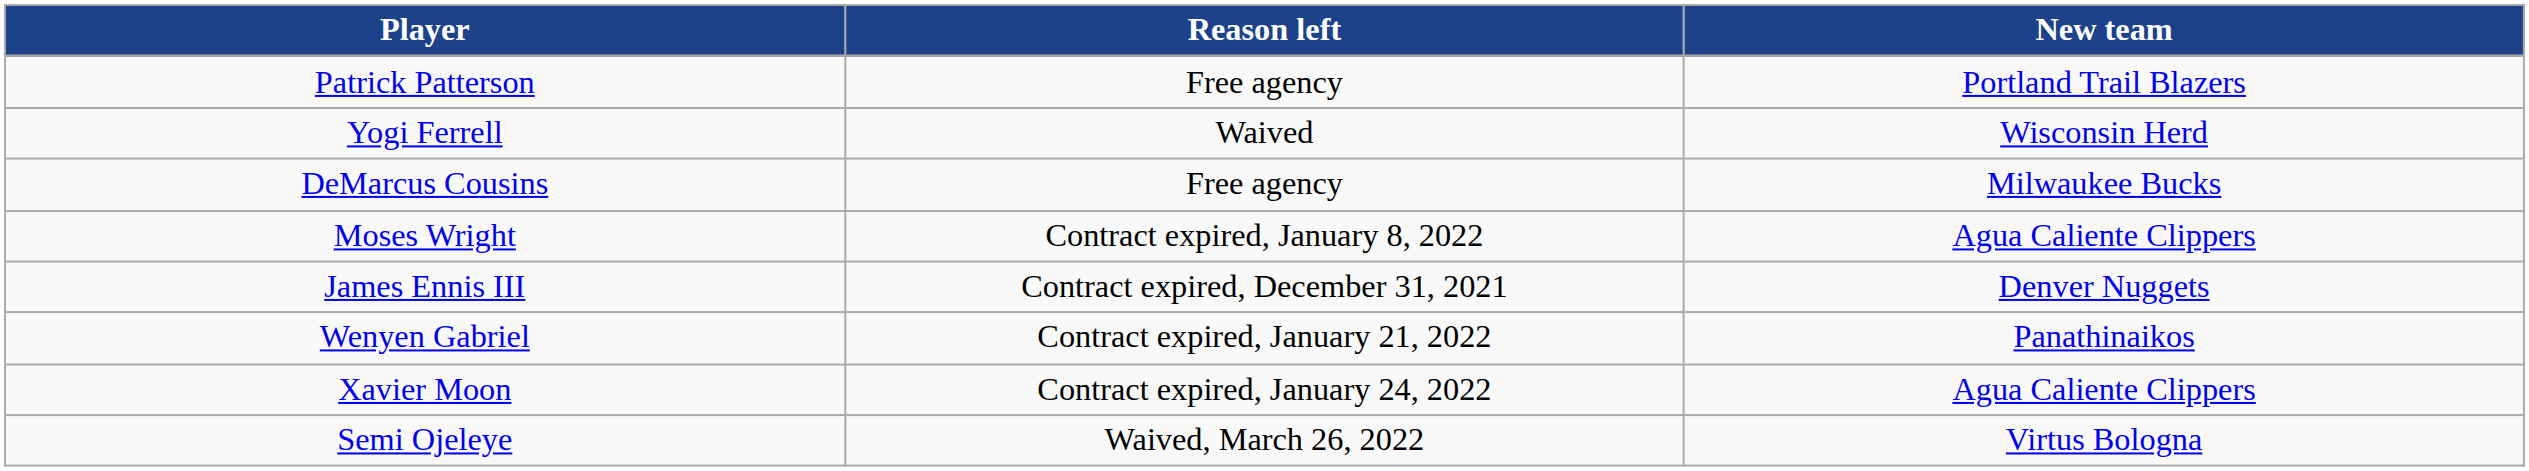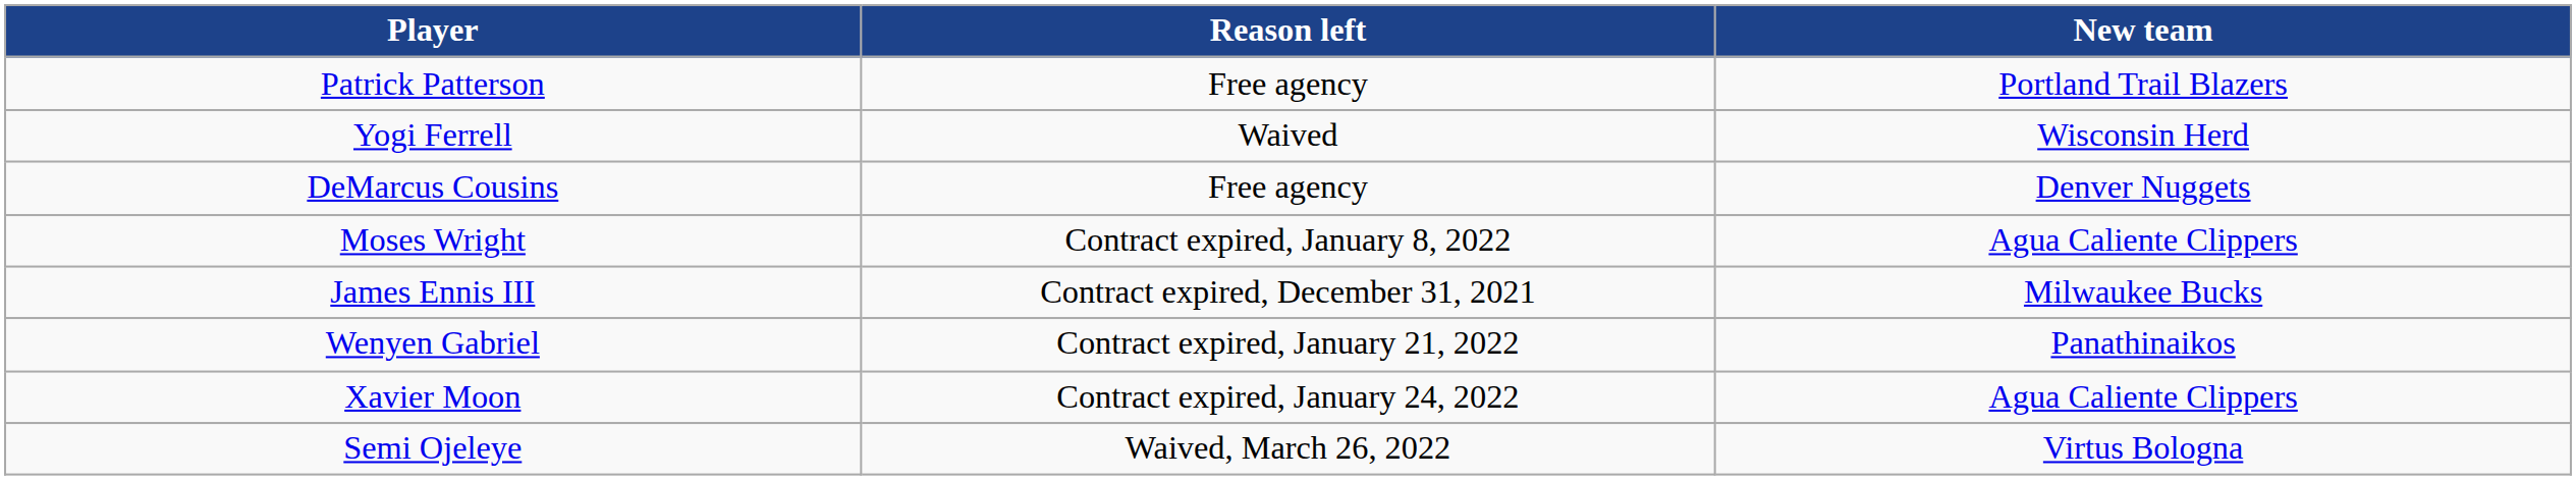DeMarcus Cousins | New team: Milwaukee Bucks -> Denver Nuggets
James Ennis III | New team: Denver Nuggets -> Milwaukee Bucks
